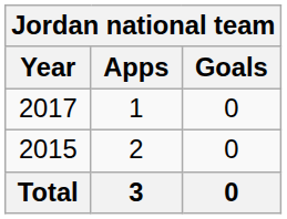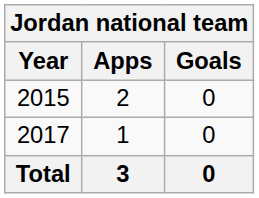rows swapped: 2015 <-> 2017
